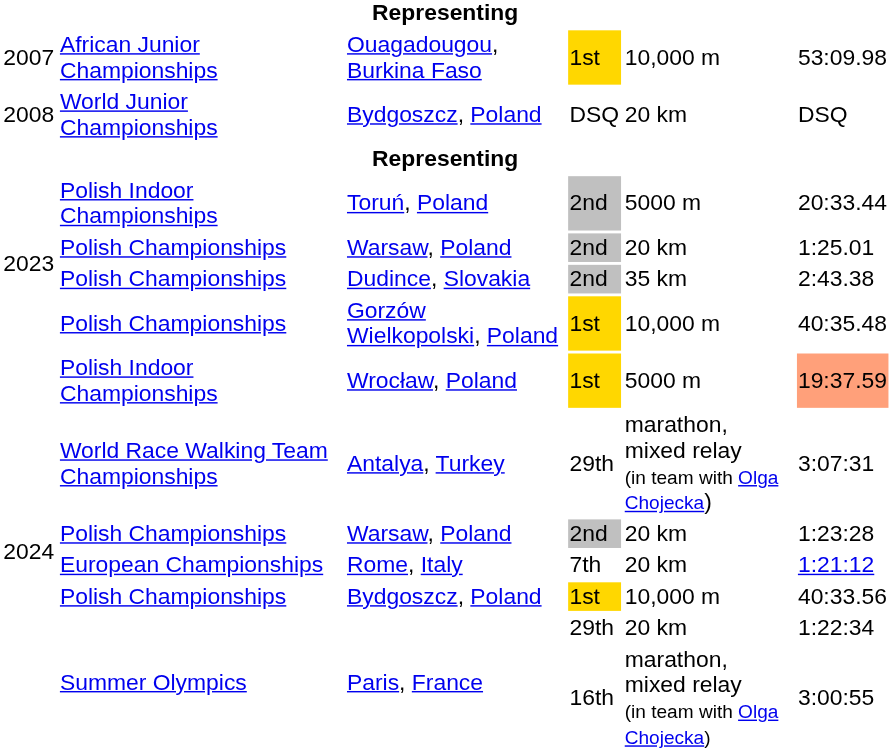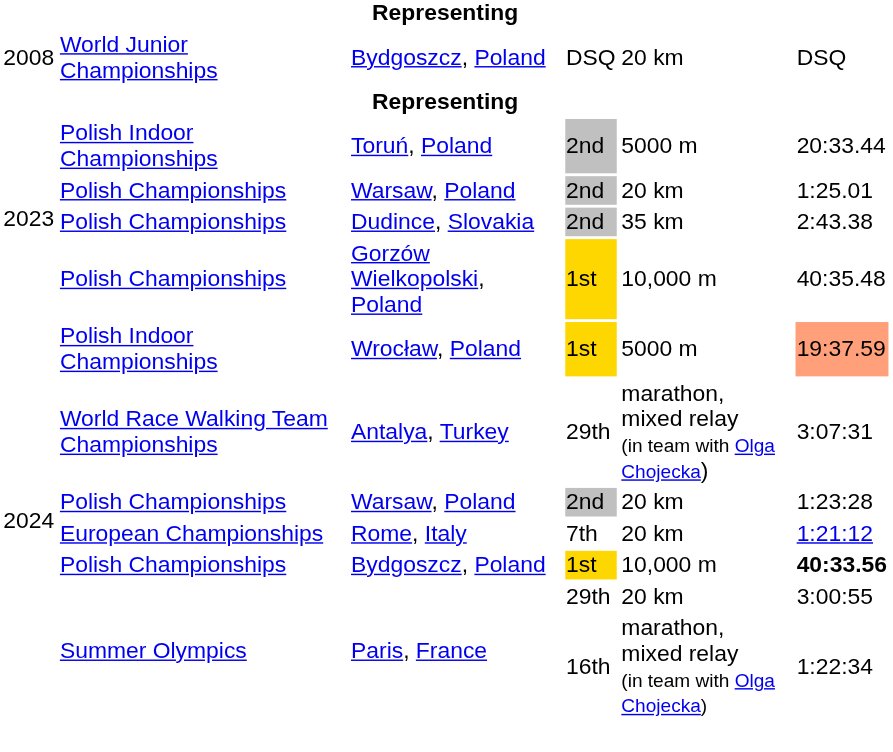- row: 2007 | African Junior Championships | Ouagadougou, Burkina Faso | 1st | 10,000 m | 53:09.98
Bydgoszcz, Poland / 1st | column 6: normal -> bold
Paris, France / 29th | column 6: 1:22:34 -> 3:00:55
Paris, France / 16th | column 6: 3:00:55 -> 1:22:34
